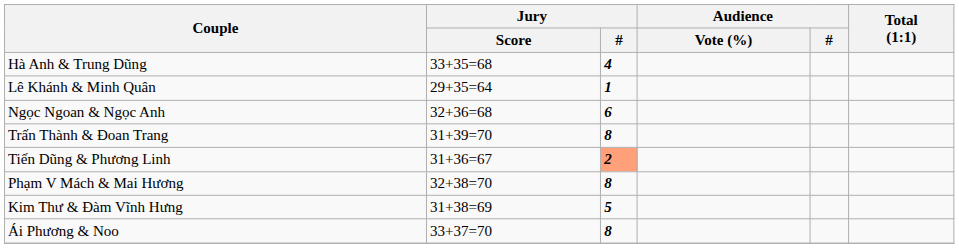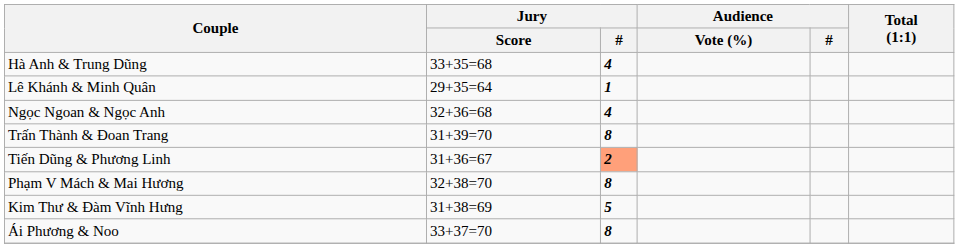Ngọc Ngoan & Ngọc Anh | Jury / #: 6 -> 4
